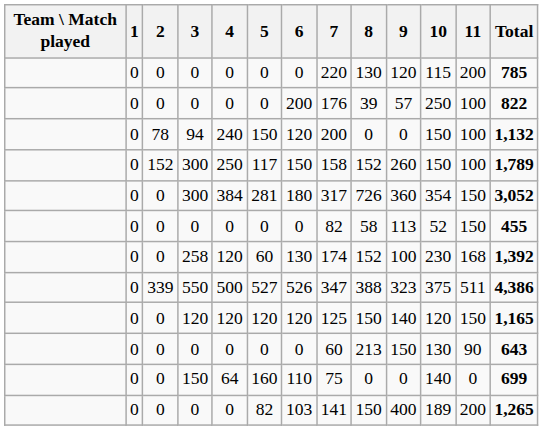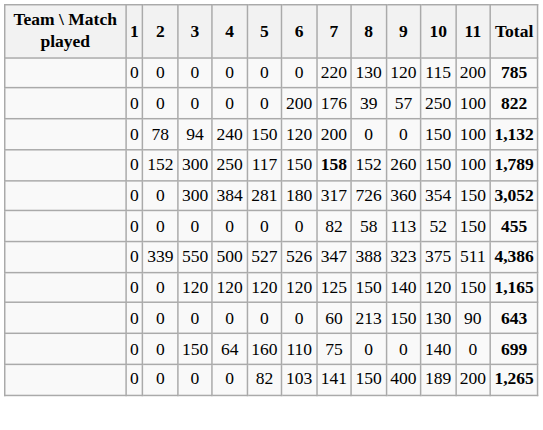152 / 300 | 7: normal -> bold
- row: 0 | 0 | 258 | 120 | 60 | 130 | 174 | 152 | 100 | 230 | 168 | 1,392
